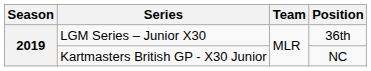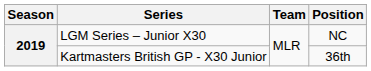LGM Series – Junior X30 | Position: 36th -> NC
Kartmasters British GP - X30 Junior | Position: NC -> 36th
